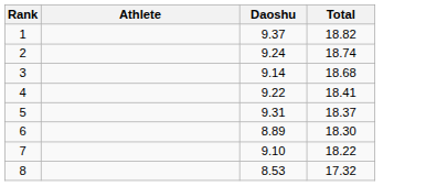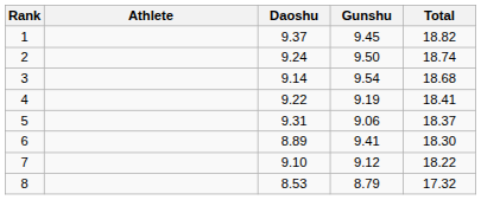+ column: Gunshu | 9.45 | 9.50 | 9.54 | 9.19 | 9.06 | 9.41 | 9.12 | 8.79
